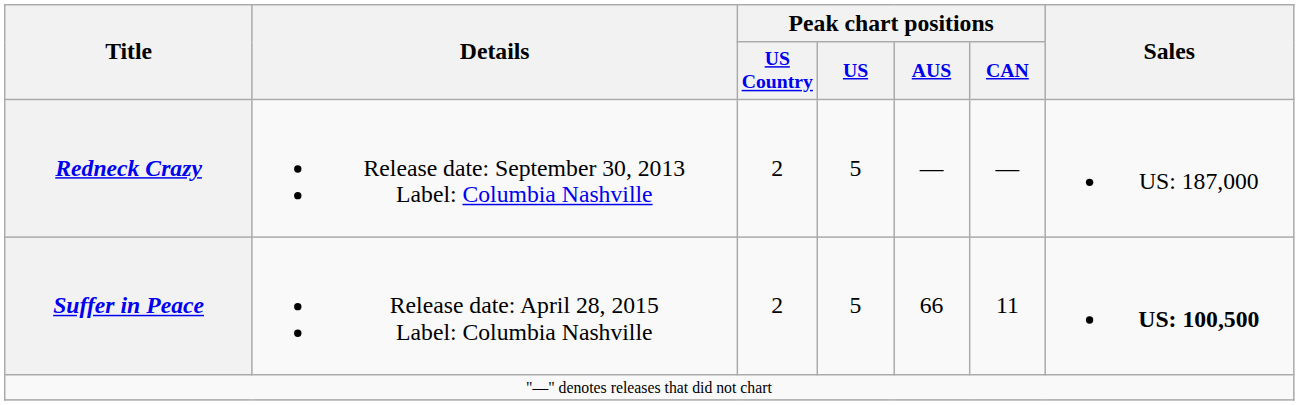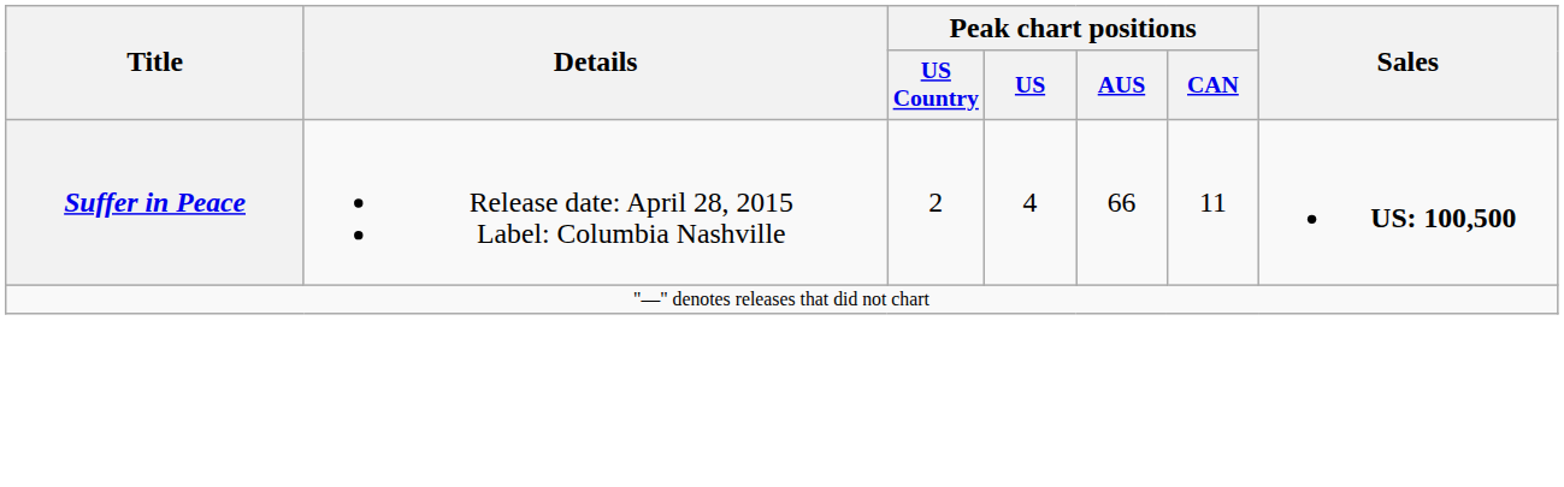- row: Redneck Crazy | Release date: September 30, 2013 Label: Columbia Nashville | 2 | 5 | — | — | US: 187,000
Suffer in Peace | Peak chart positions / US: 5 -> 4
